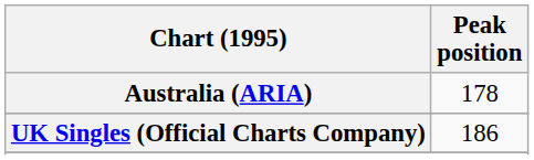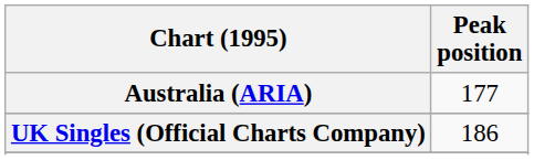Australia (ARIA) | Peak position: 178 -> 177
